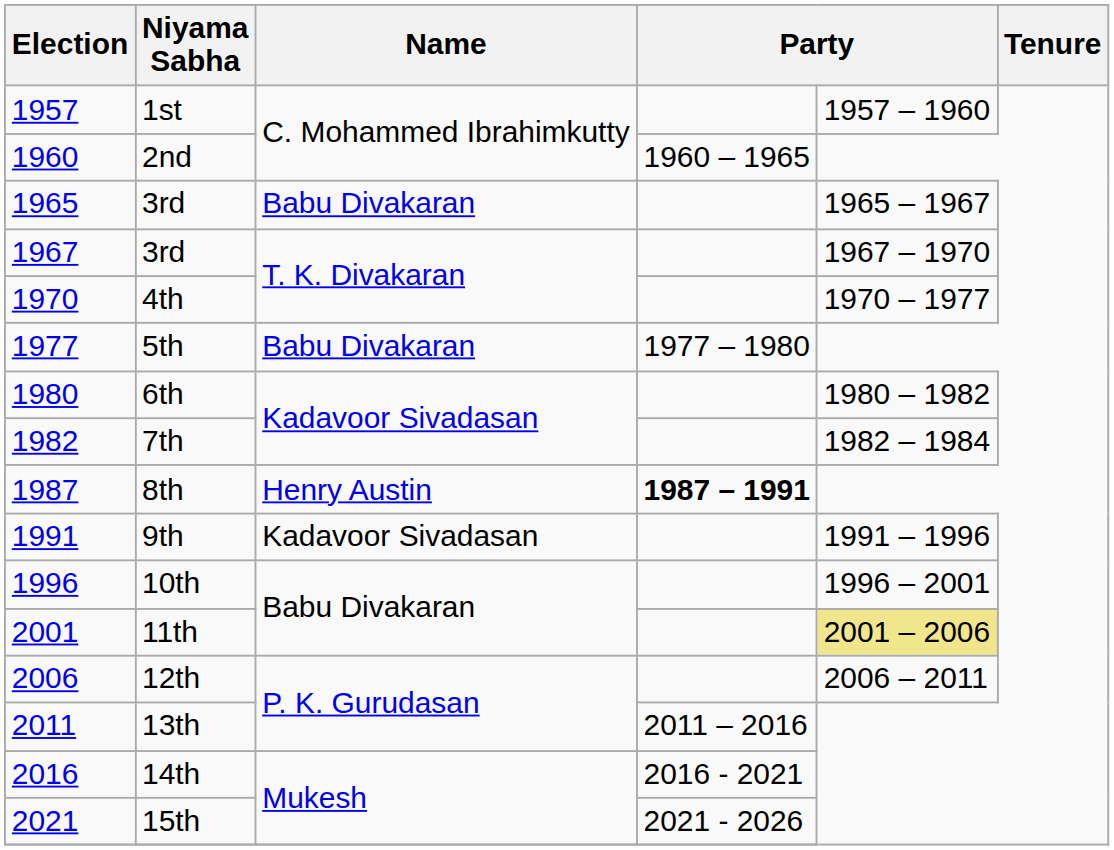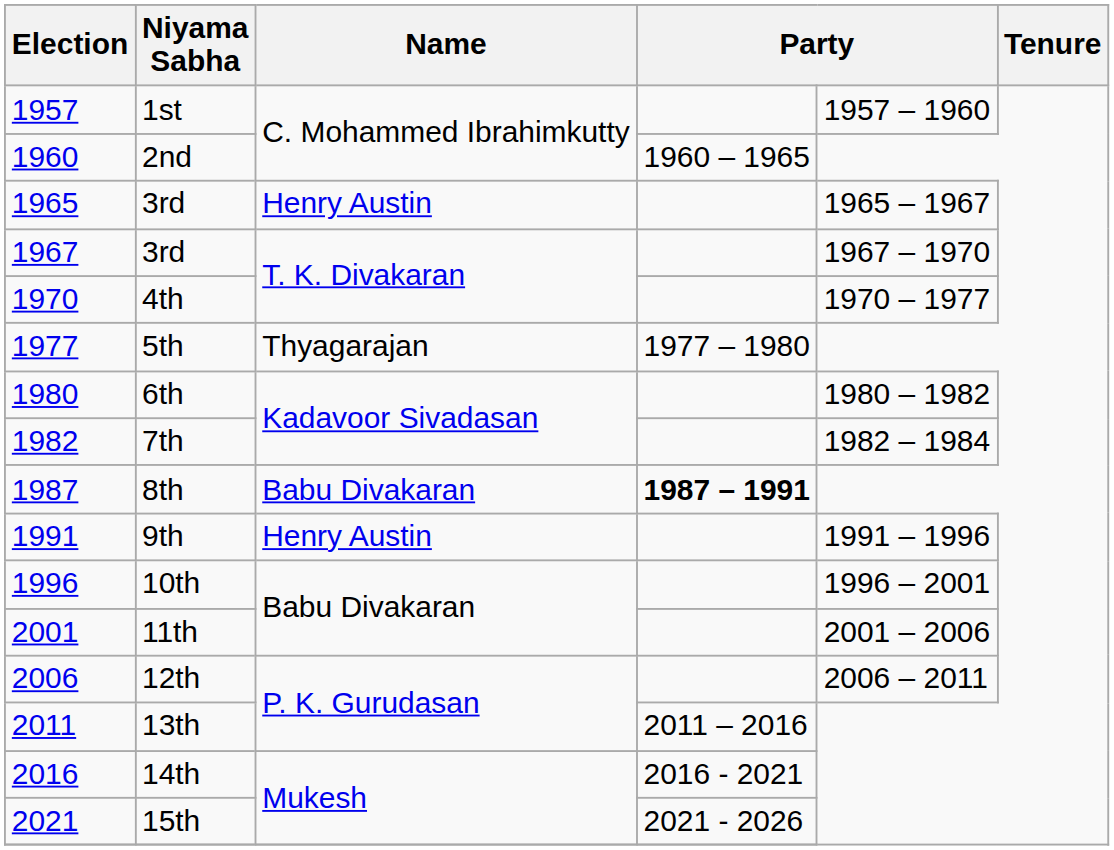1965 / 3rd | Name: Babu Divakaran -> Henry Austin
5th | Name: Babu Divakaran -> Thyagarajan
8th | Name: Henry Austin -> Babu Divakaran
9th | Name: Kadavoor Sivadasan -> Henry Austin
11th | column 5: khaki background -> no background
